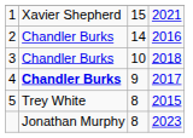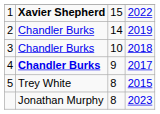1 | column 2: normal -> bold
1 | column 4: 2021 -> 2022
2 | column 4: 2016 -> 2019
